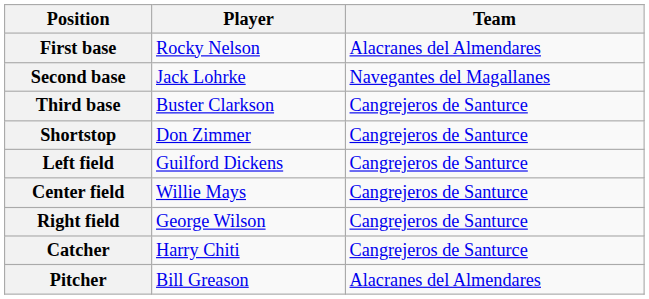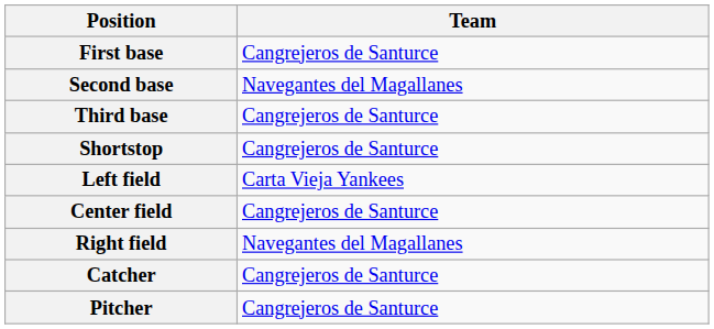- column: Player | Rocky Nelson | Jack Lohrke | Buster Clarkson | Don Zimmer | Guilford Dickens | Willie Mays | George Wilson | Harry Chiti | Bill Greason
First base | Team: Alacranes del Almendares -> Cangrejeros de Santurce
Left field | Team: Cangrejeros de Santurce -> Carta Vieja Yankees
Right field | Team: Cangrejeros de Santurce -> Navegantes del Magallanes
Pitcher | Team: Alacranes del Almendares -> Cangrejeros de Santurce
